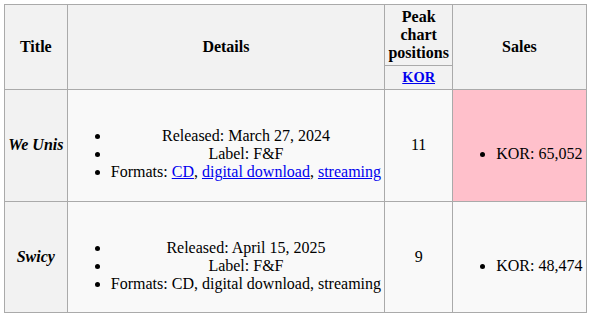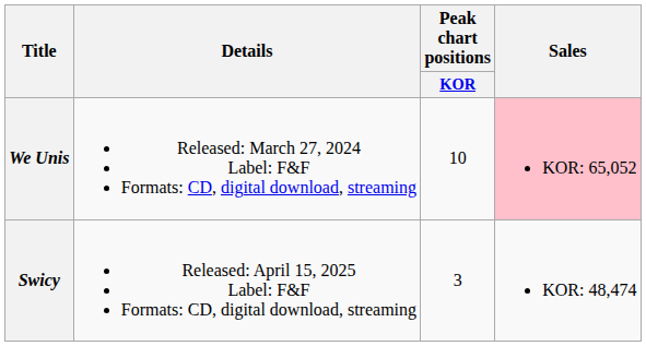We Unis | Peak chart positions / KOR: 11 -> 10
Swicy | Peak chart positions / KOR: 9 -> 3
